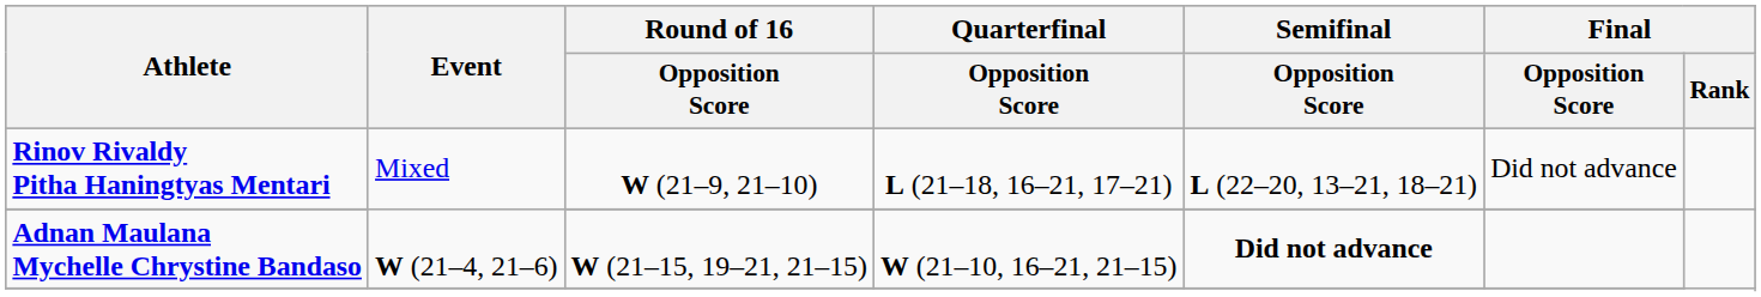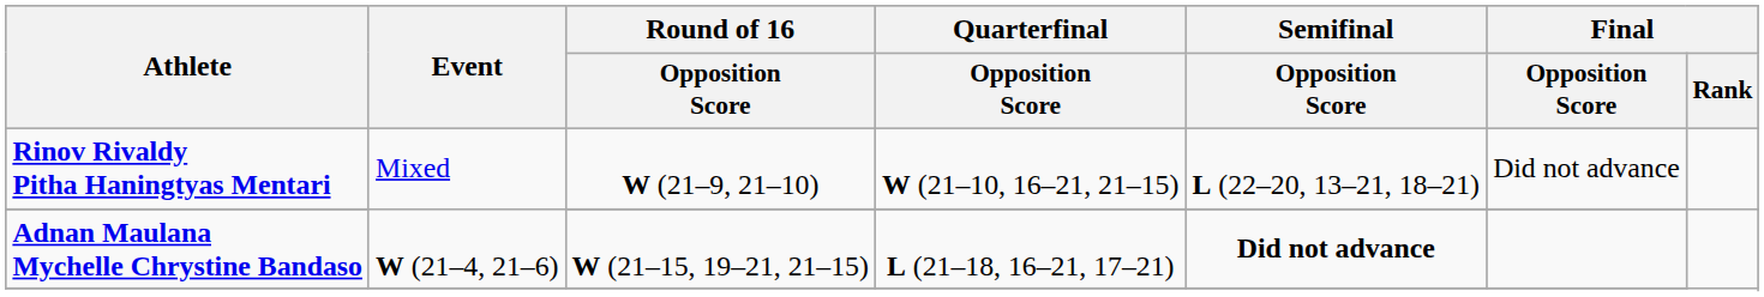Rinov Rivaldy Pitha Haningtyas Mentari | Quarterfinal / Opposition Score: L (21–18, 16–21, 17–21) -> W (21–10, 16–21, 21–15)
Adnan Maulana Mychelle Chrystine Bandaso | Quarterfinal / Opposition Score: W (21–10, 16–21, 21–15) -> L (21–18, 16–21, 17–21)
